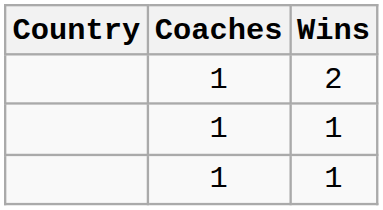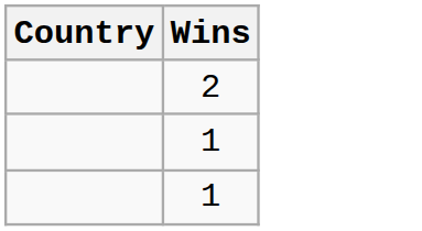- column: Coaches | 1 | 1 | 1
